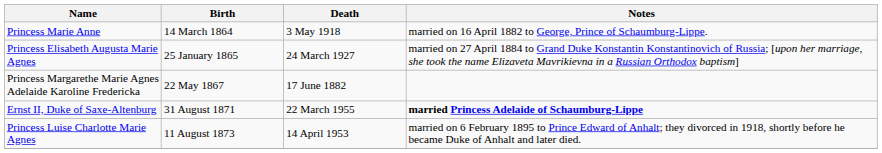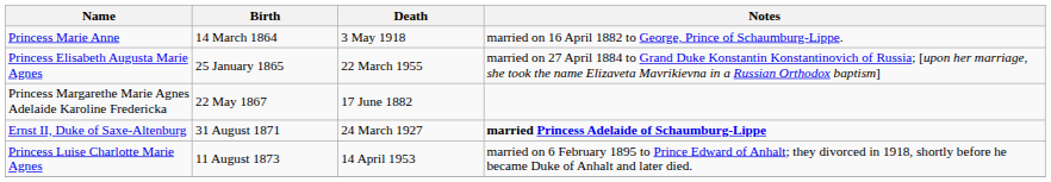Princess Elisabeth Augusta Marie Agnes | Death: 24 March 1927 -> 22 March 1955
Ernst II, Duke of Saxe-Altenburg | Death: 22 March 1955 -> 24 March 1927
